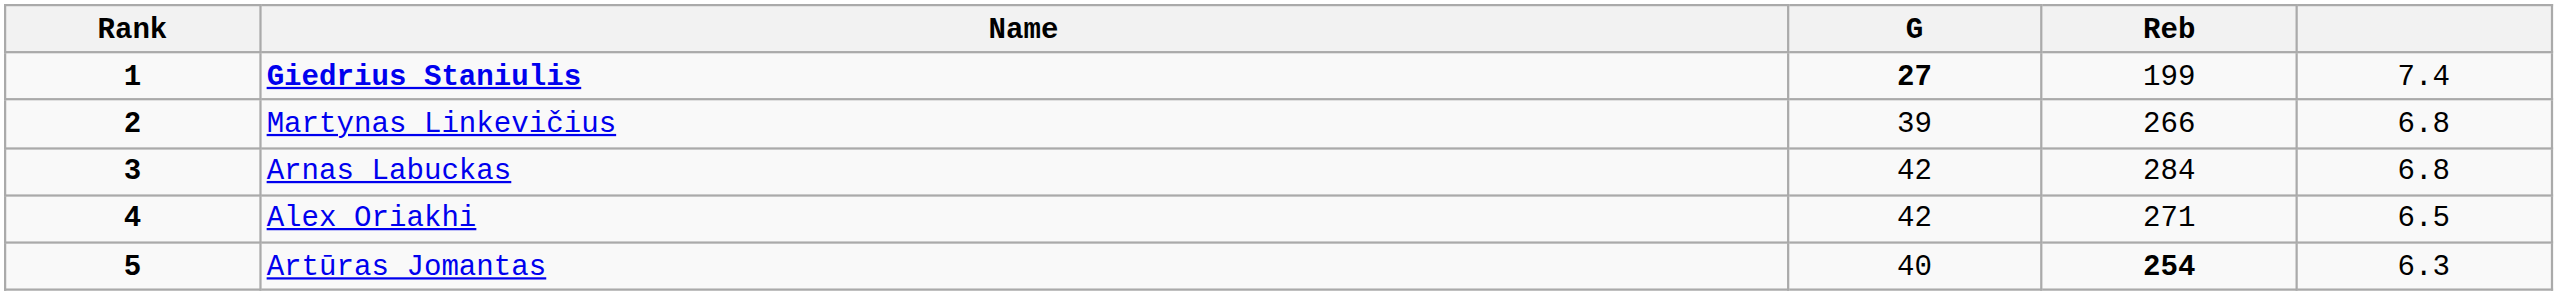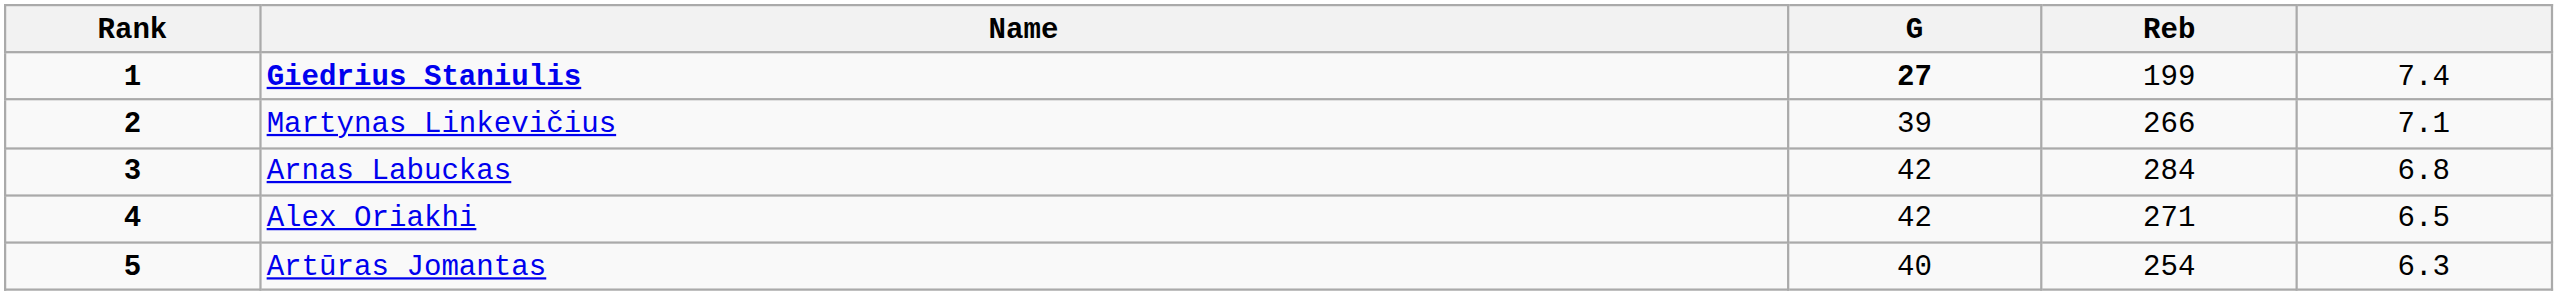Martynas Linkevičius | column 5: 6.8 -> 7.1
Artūras Jomantas | Reb: bold -> normal
